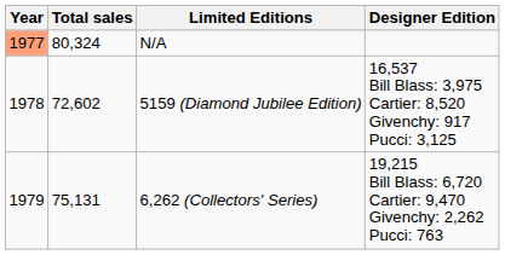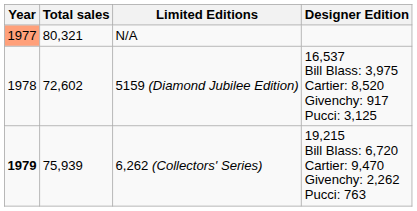N/A | Total sales: 80,324 -> 80,321
6,262 (Collectors' Series) | Year: normal -> bold
6,262 (Collectors' Series) | Total sales: 75,131 -> 75,939
